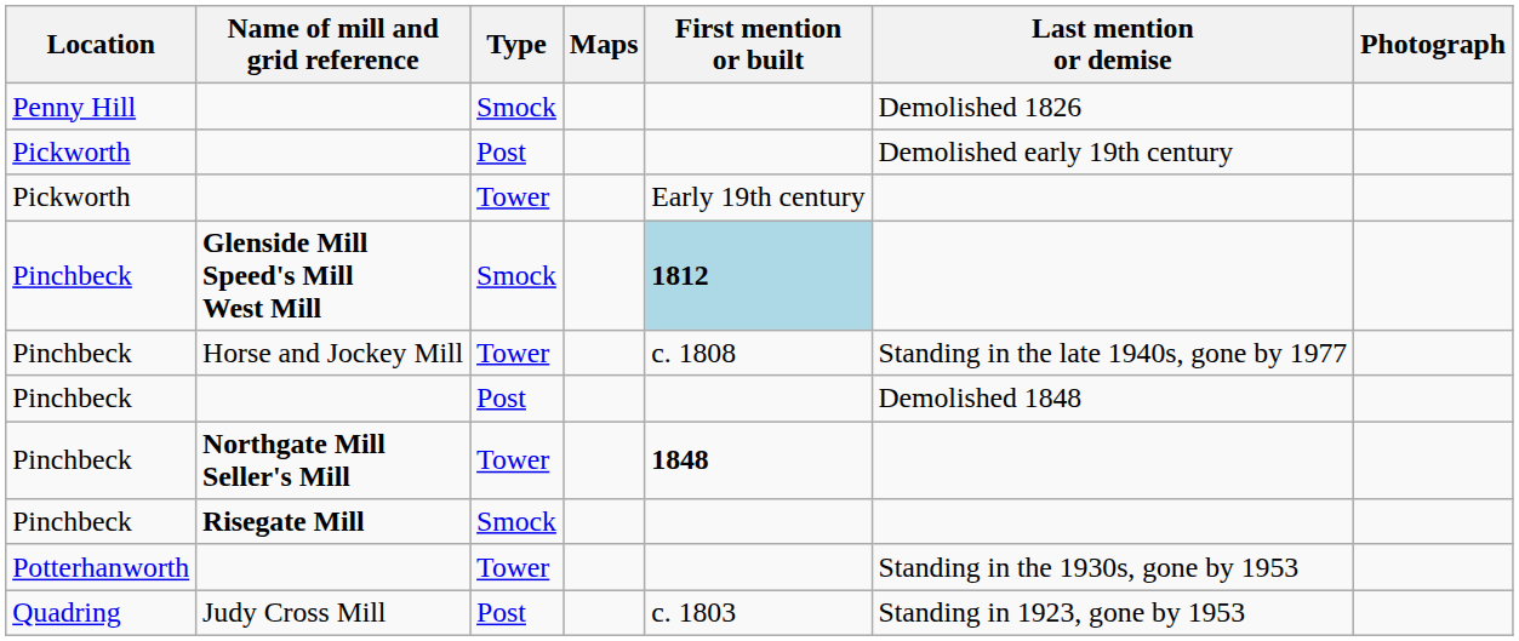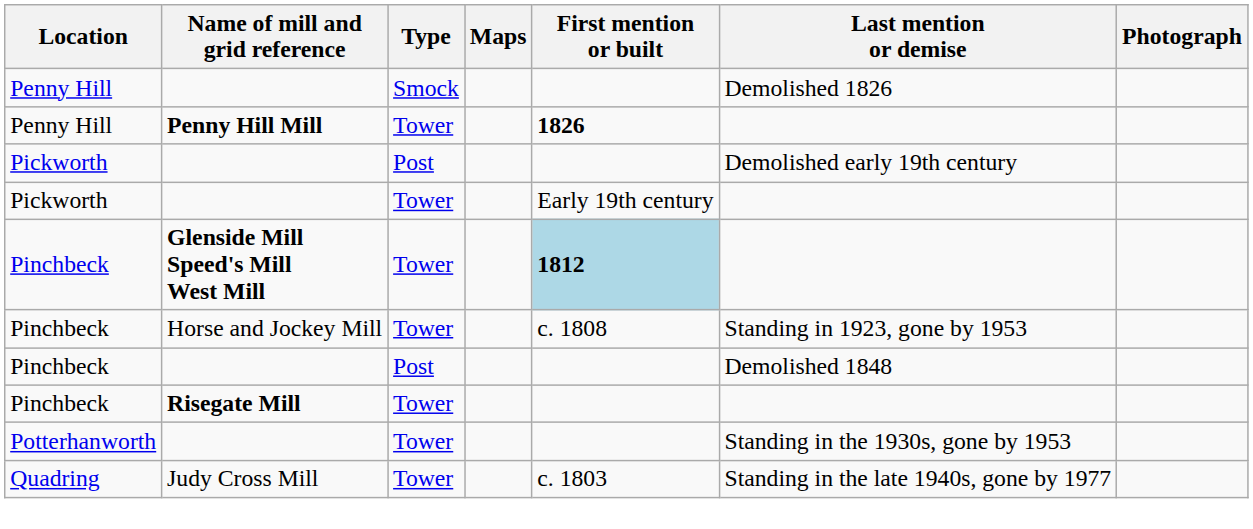+ row: Penny Hill | Penny Hill Mill | Tower | 1826
Glenside Mill Speed's Mill West Mill | Type: Smock -> Tower
Horse and Jockey Mill | Last mention or demise: Standing in the late 1940s, gone by 1977 -> Standing in 1923, gone by 1953
- row: Pinchbeck | Northgate Mill Seller's Mill | Tower | 1848
Risegate Mill | Type: Smock -> Tower
Judy Cross Mill | Type: Post -> Tower
Judy Cross Mill | Last mention or demise: Standing in 1923, gone by 1953 -> Standing in the late 1940s, gone by 1977
